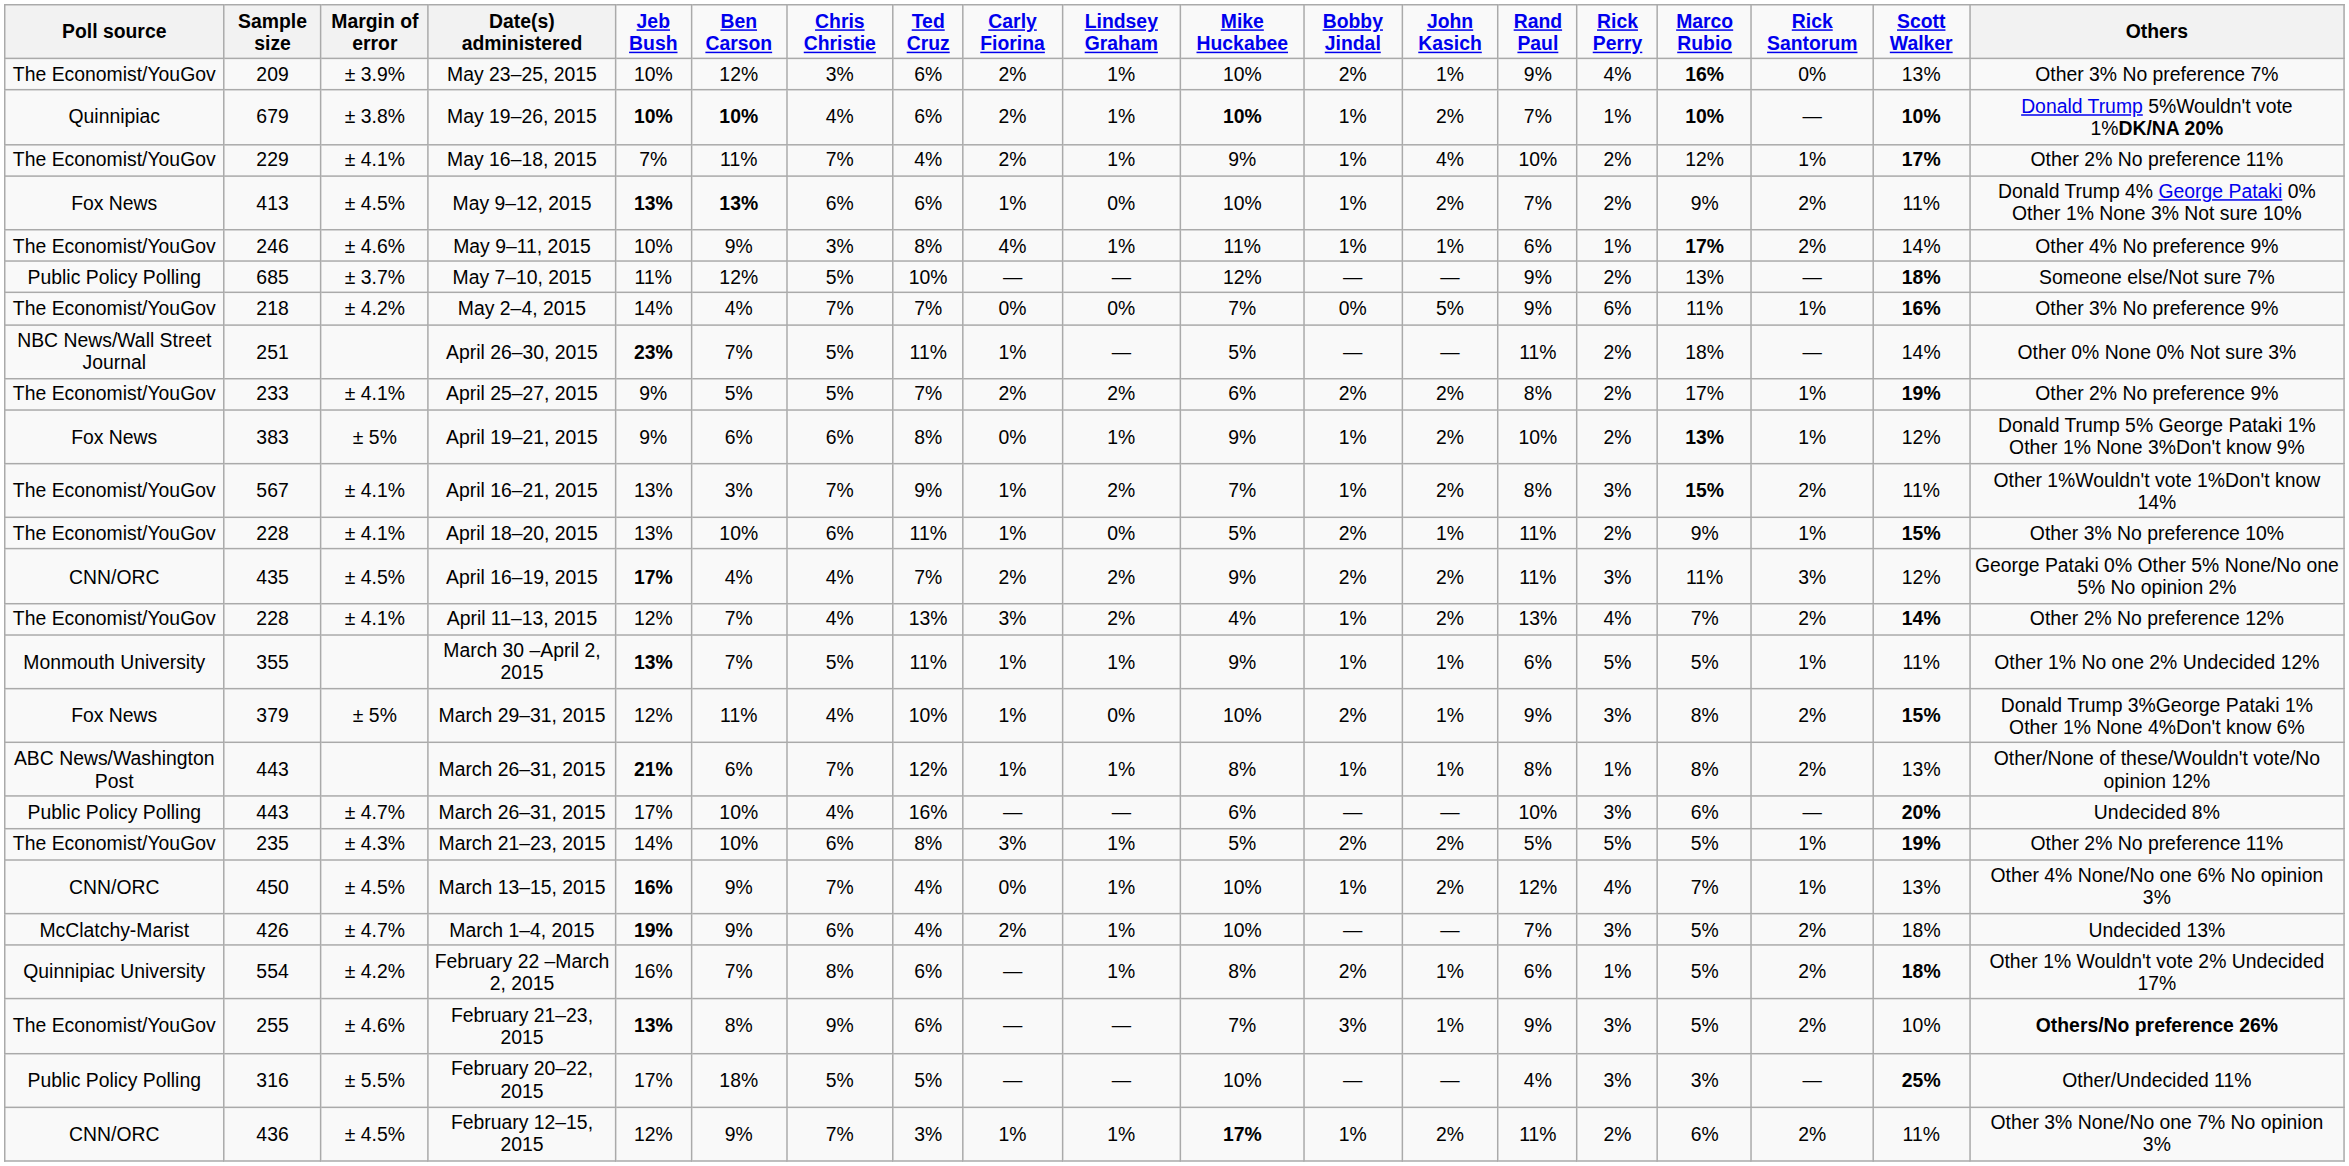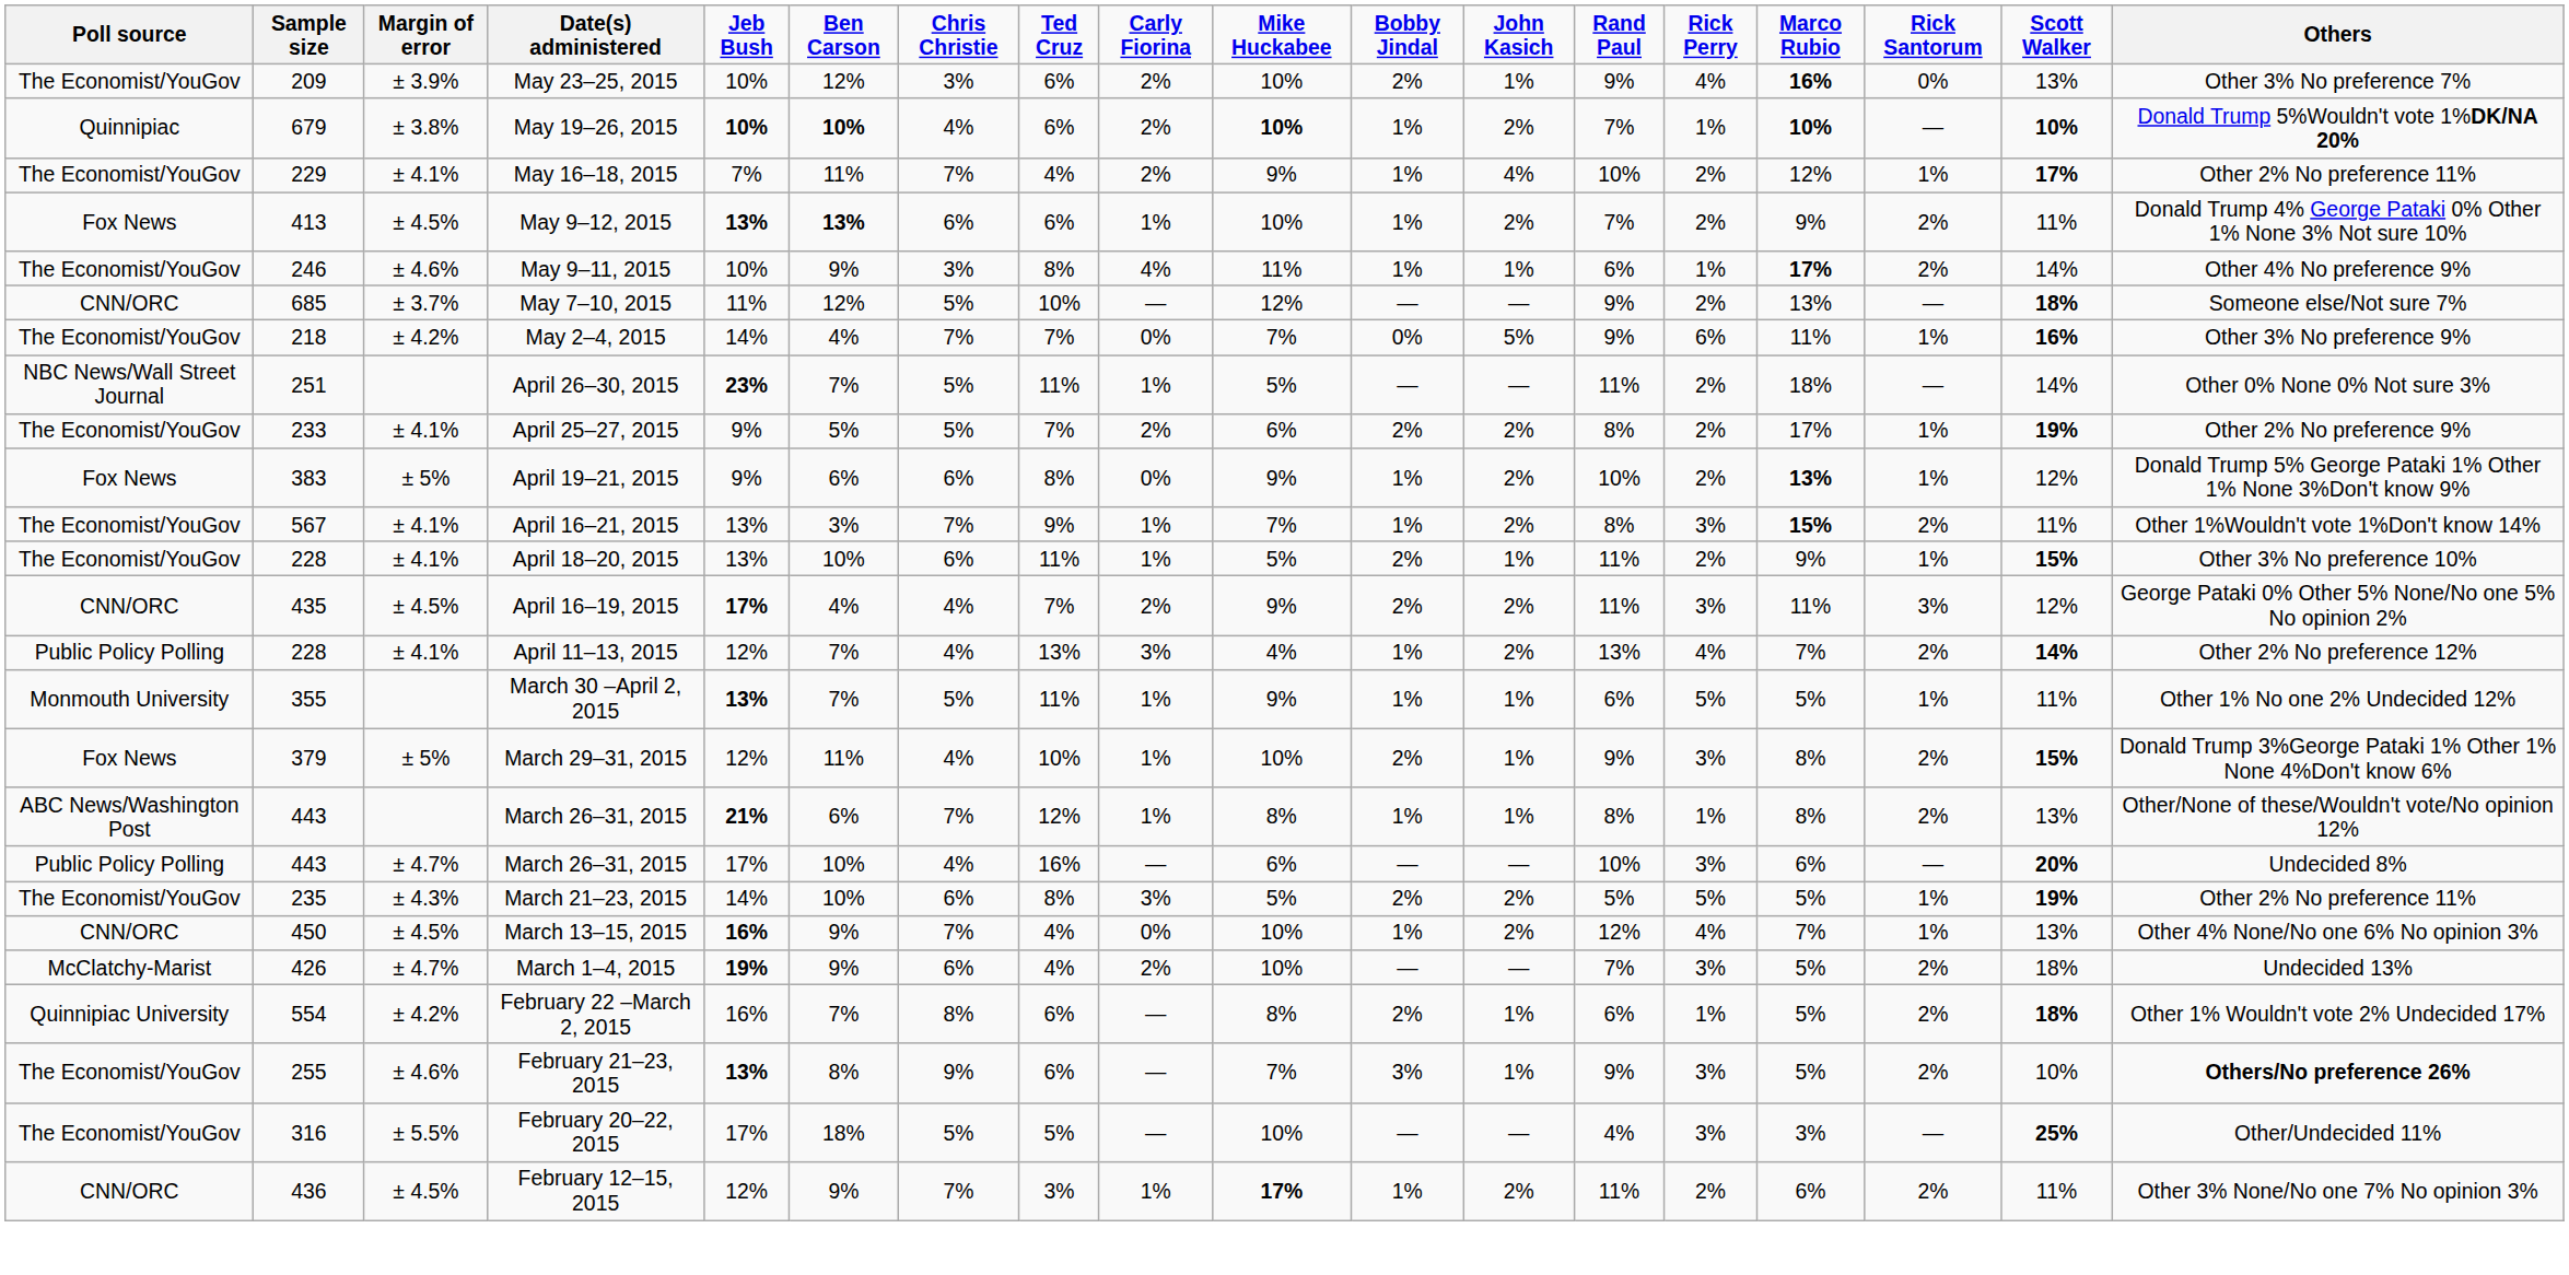- column: Lindsey Graham | 1% | 1% | 1% | 0% | 1% | — | 0% | — | 2% | 1% | 2% | 0% | 2% | 2% | 1% | 0% | 1% | — | 1% | 1% | 1% | 1% | — | — | 1%
May 7–10, 2015 | Poll source: Public Policy Polling -> CNN/ORC
April 11–13, 2015 | Poll source: The Economist/YouGov -> Public Policy Polling
February 20–22, 2015 | Poll source: Public Policy Polling -> The Economist/YouGov
